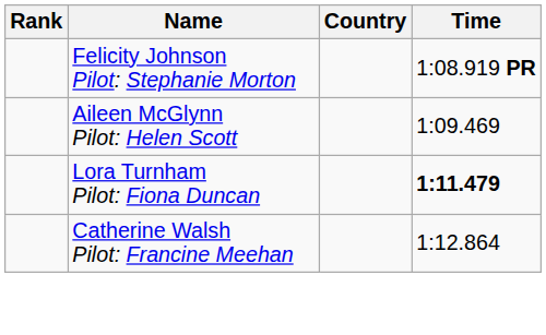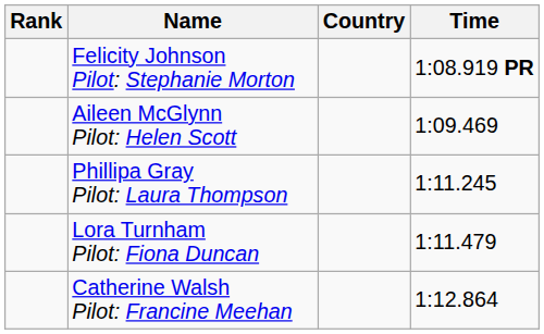+ row: Phillipa Gray Pilot: Laura Thompson | 1:11.245
Lora Turnham Pilot: Fiona Duncan | Time: bold -> normal
